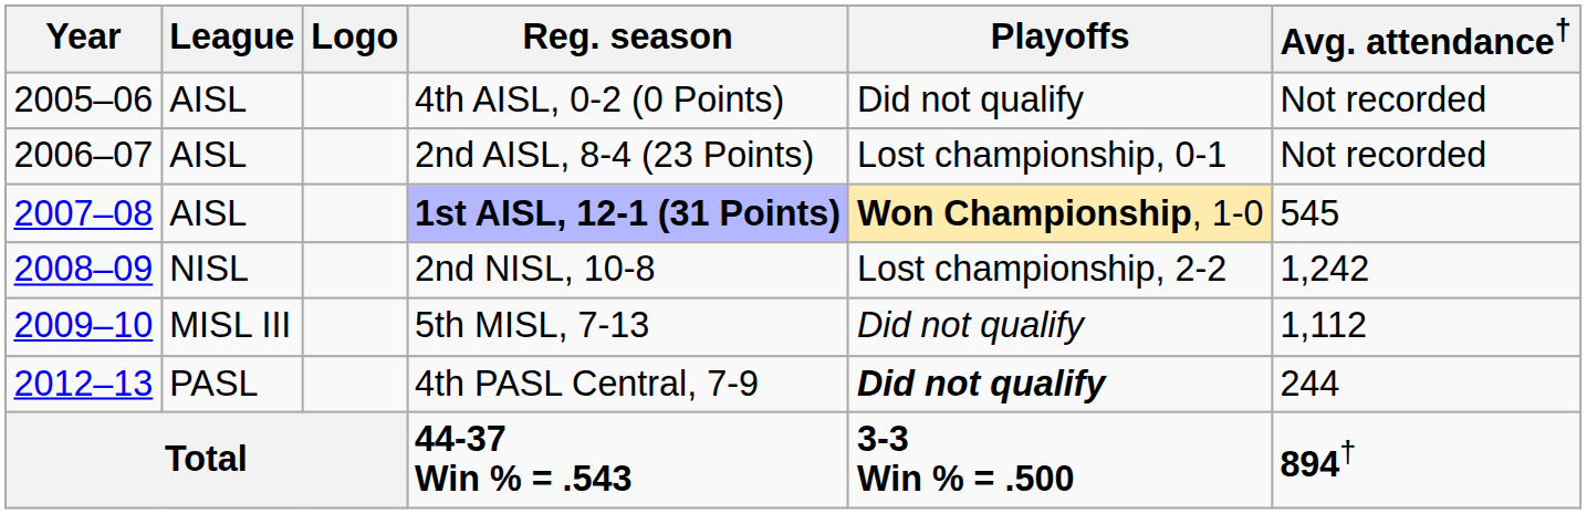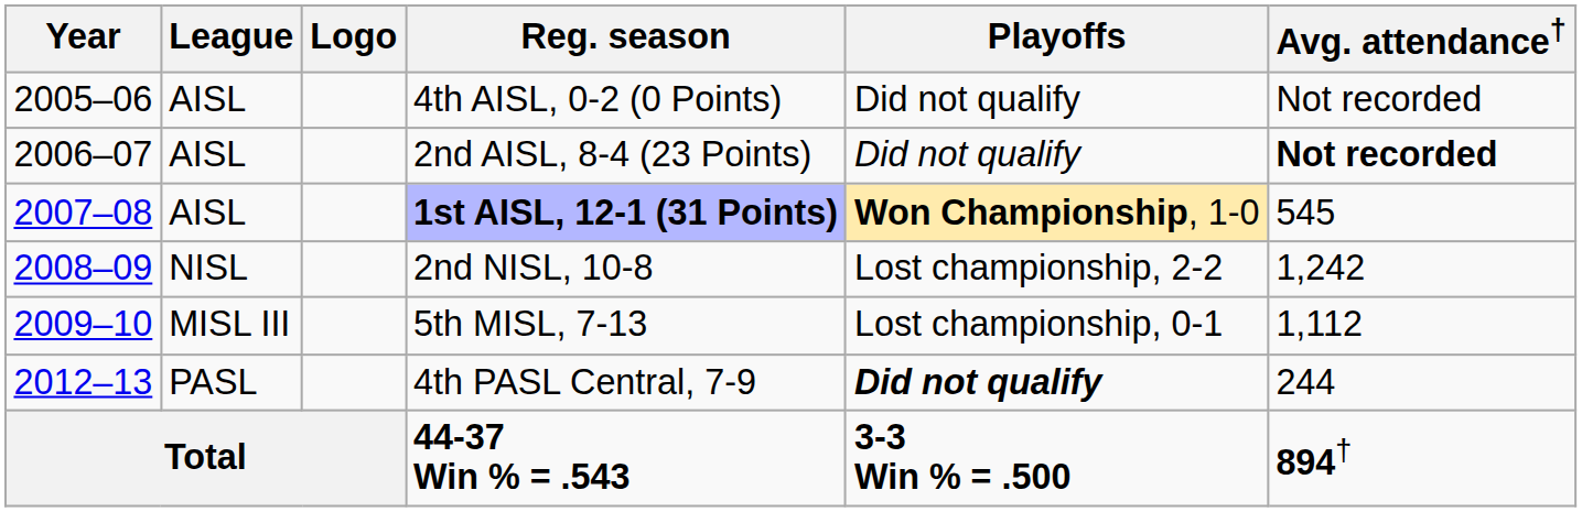2nd AISL, 8-4 (23 Points) | Playoffs: Lost championship, 0-1 -> Did not qualify
2nd AISL, 8-4 (23 Points) | Avg. attendance†: normal -> bold
5th MISL, 7-13 | Playoffs: Did not qualify -> Lost championship, 0-1
